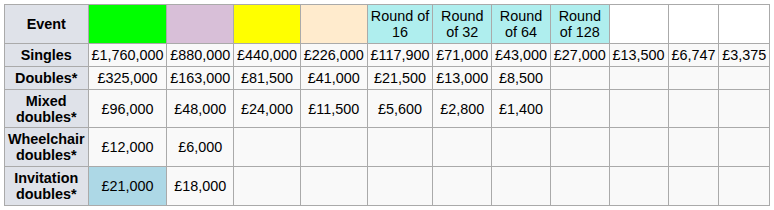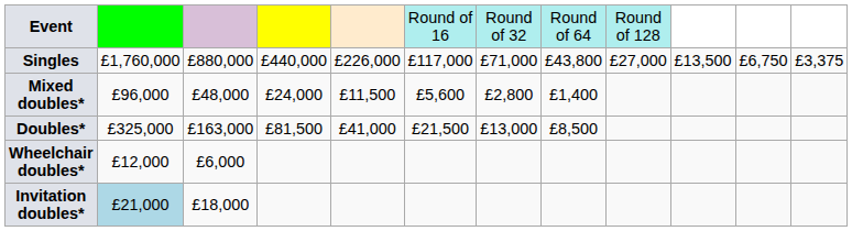Singles | column 6: £117,900 -> £117,000
Singles | column 8: £43,000 -> £43,800
Singles | column 11: £6,747 -> £6,750
rows swapped: Doubles* <-> Mixed doubles*
